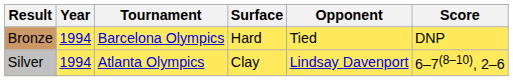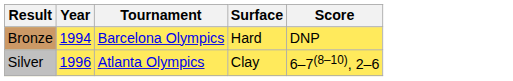- column: Opponent | Tied | Lindsay Davenport
Silver | Year: 1994 -> 1996
